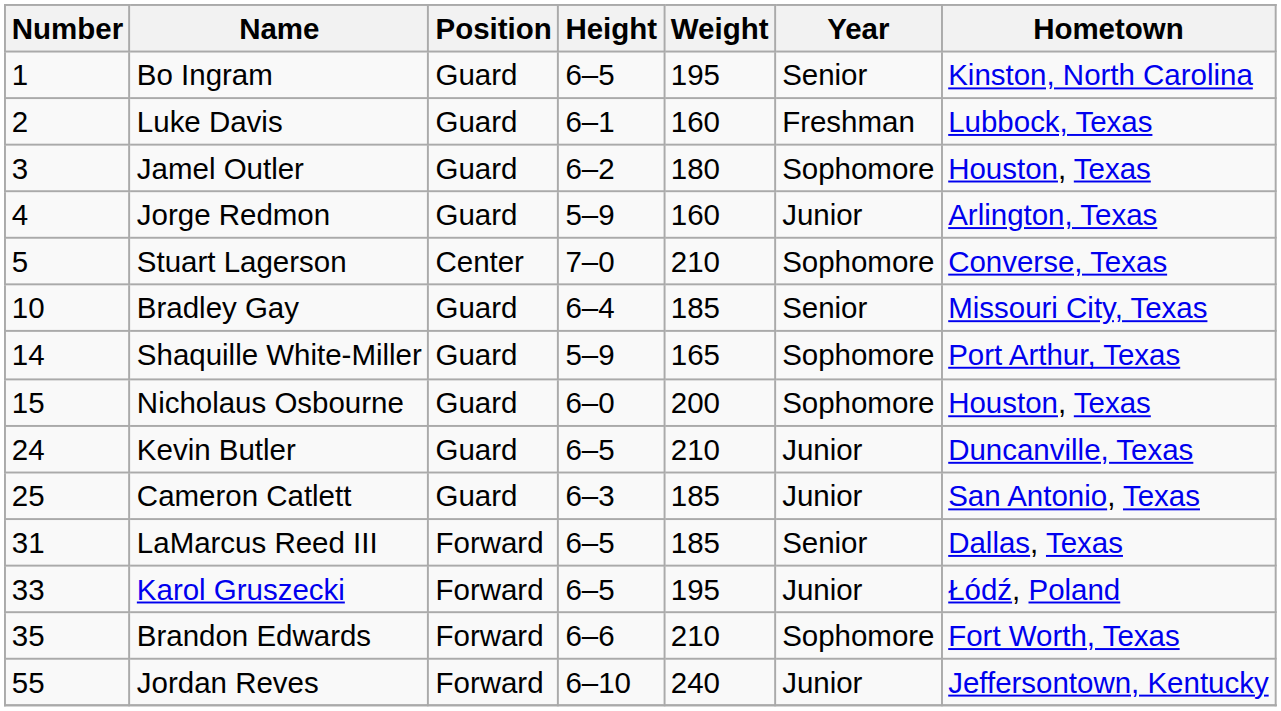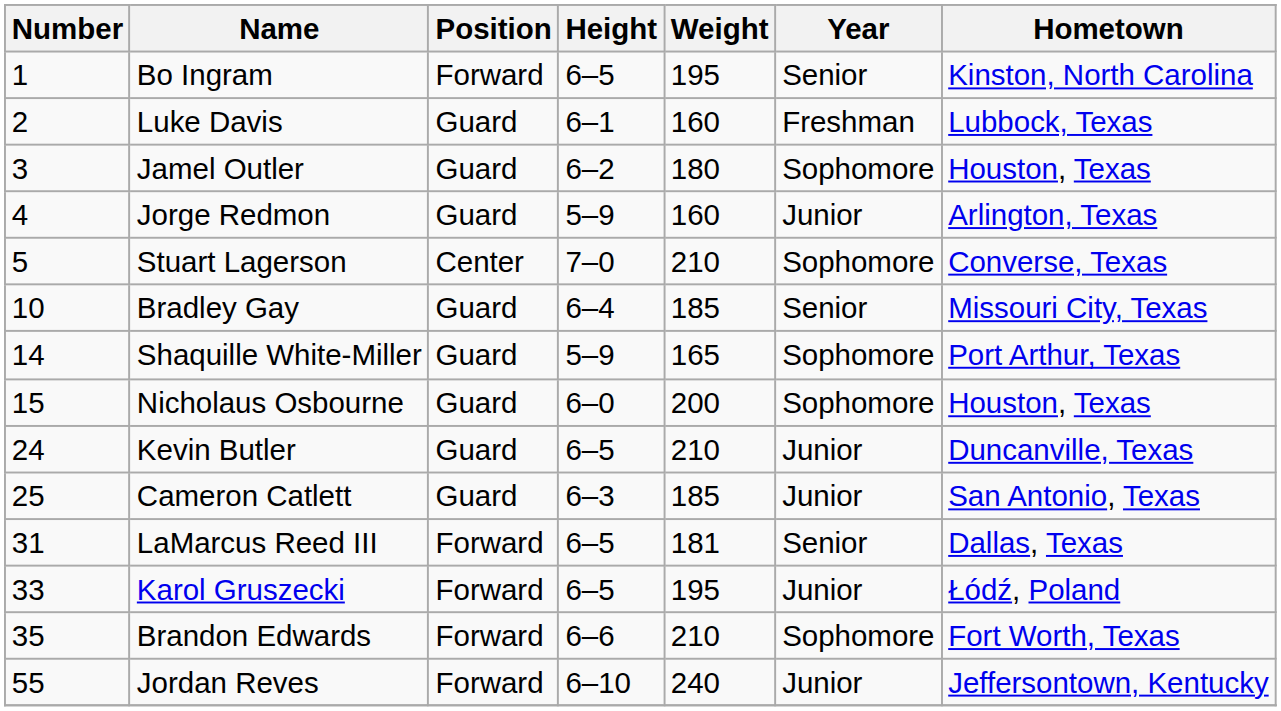Bo Ingram | Position: Guard -> Forward
LaMarcus Reed III | Weight: 185 -> 181
